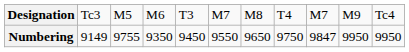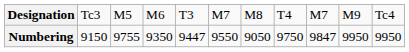Numbering | column 2: 9149 -> 9150
Numbering | column 5: 9450 -> 9447
Numbering | column 7: 9650 -> 9050
